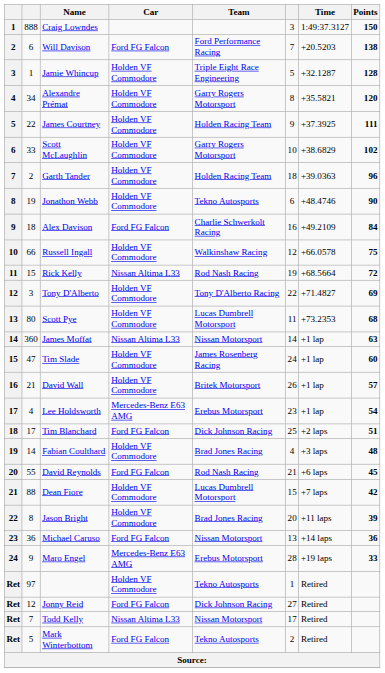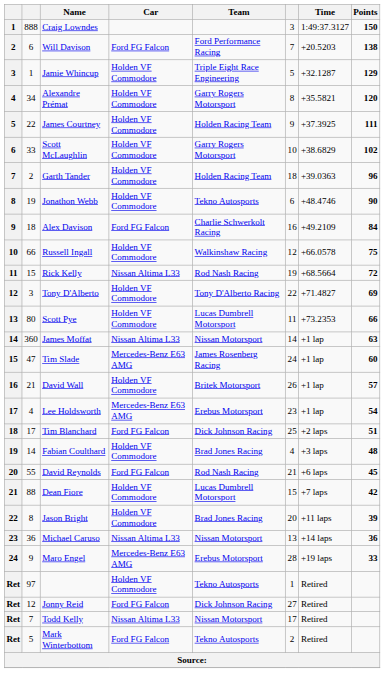Jamie Whincup | Points: 128 -> 129
Scott Pye | Points: 68 -> 66
Tim Slade | Car: Holden VF Commodore -> Mercedes-Benz E63 AMG
Michael Caruso | Car: Ford FG Falcon -> Nissan Altima L33
